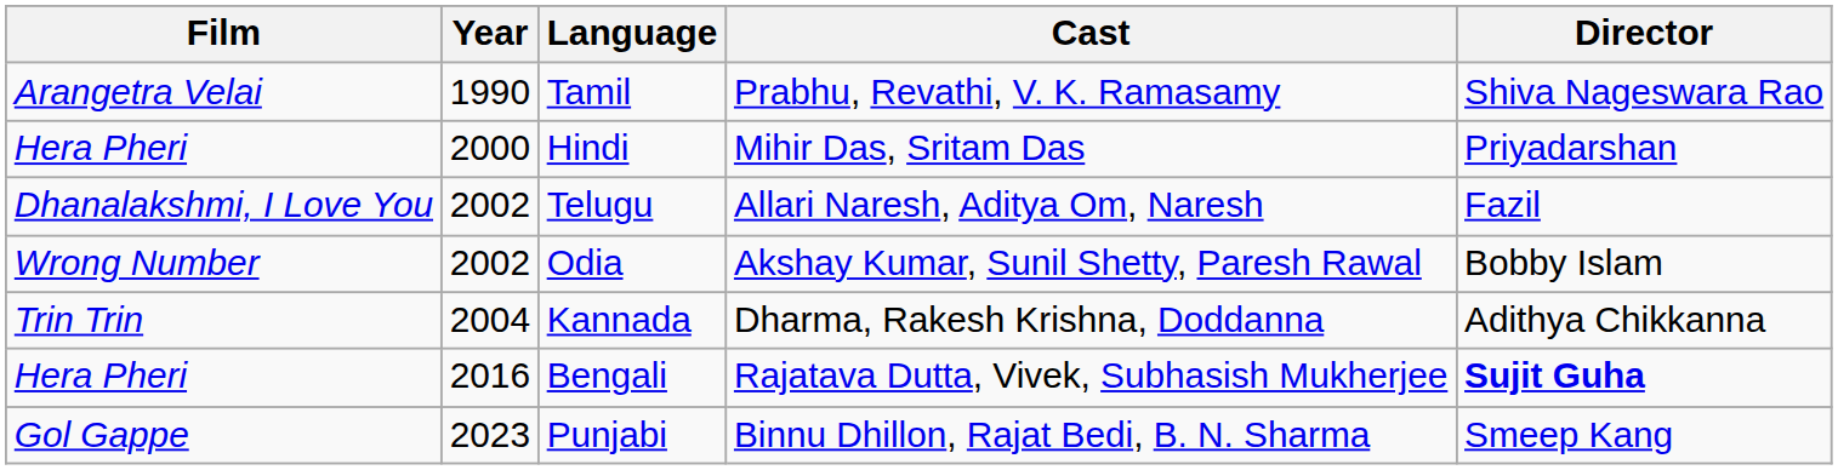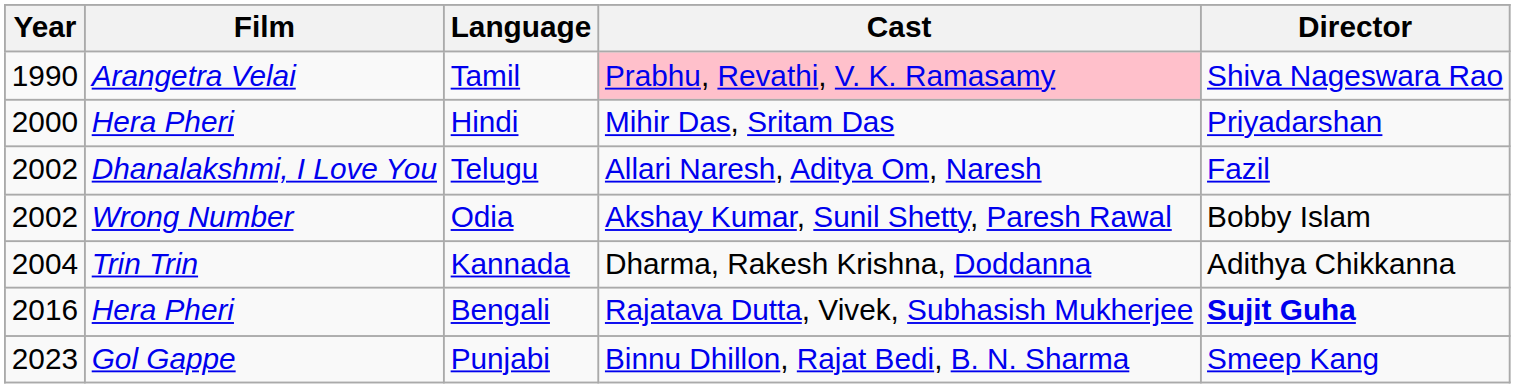columns swapped: Year <-> Film
Tamil | Cast: no background -> pink background
